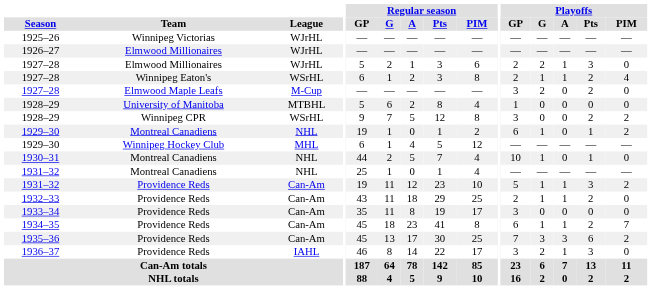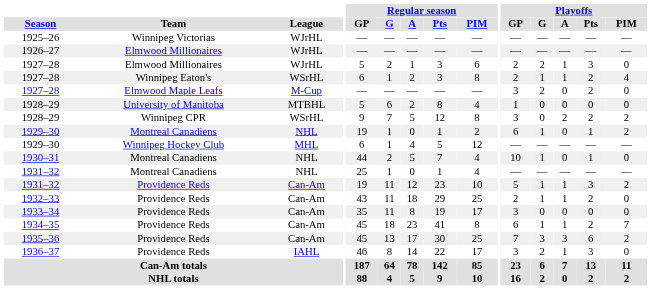1928–29 / Winnipeg CPR | Playoffs / A: 0 -> 2
